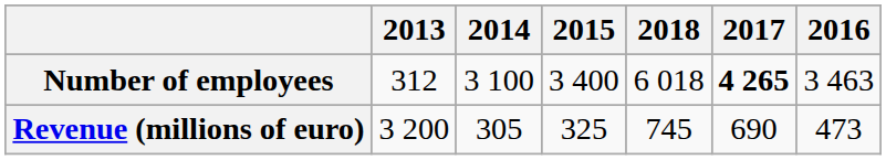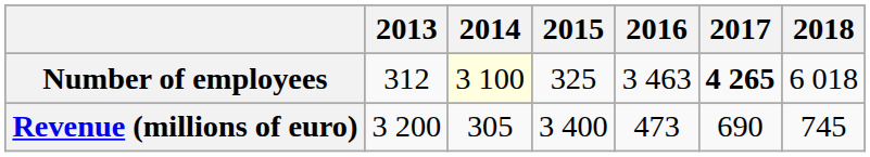columns swapped: 2016 <-> 2018
Number of employees | 2014: no background -> lightyellow background
Number of employees | 2015: 3 400 -> 325
Revenue (millions of euro) | 2015: 325 -> 3 400
